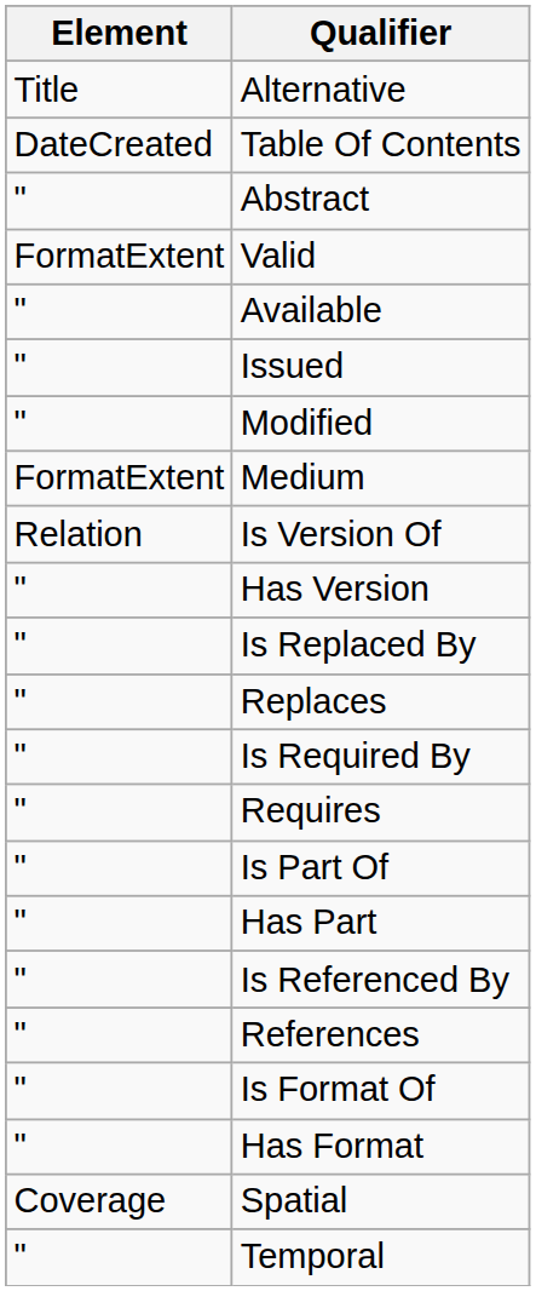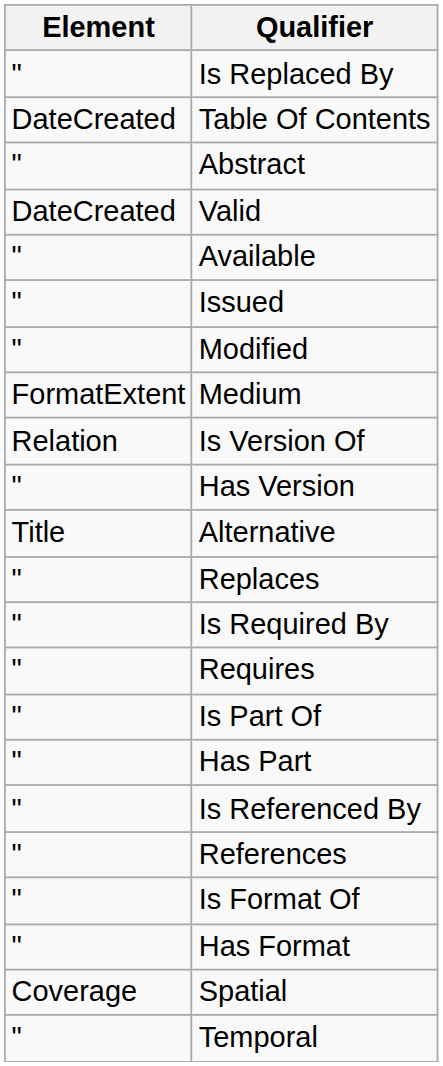rows swapped: Alternative <-> Is Replaced By
Valid | Element: FormatExtent -> DateCreated
